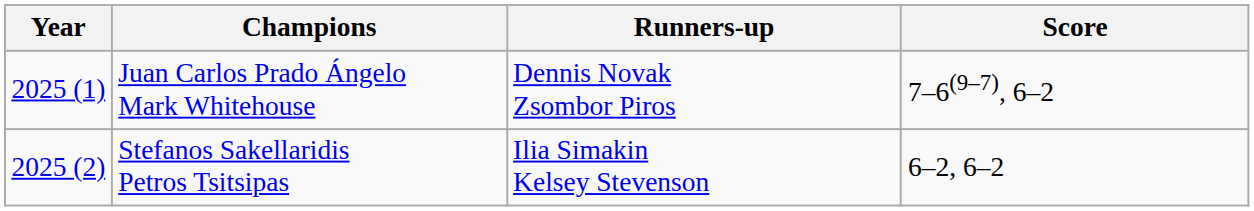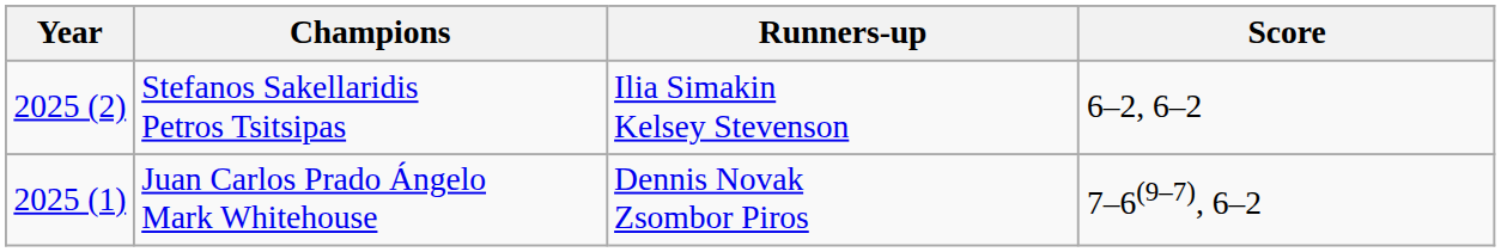rows swapped: Stefanos Sakellaridis Petros Tsitsipas <-> Juan Carlos Prado Ángelo Mark Whitehouse
